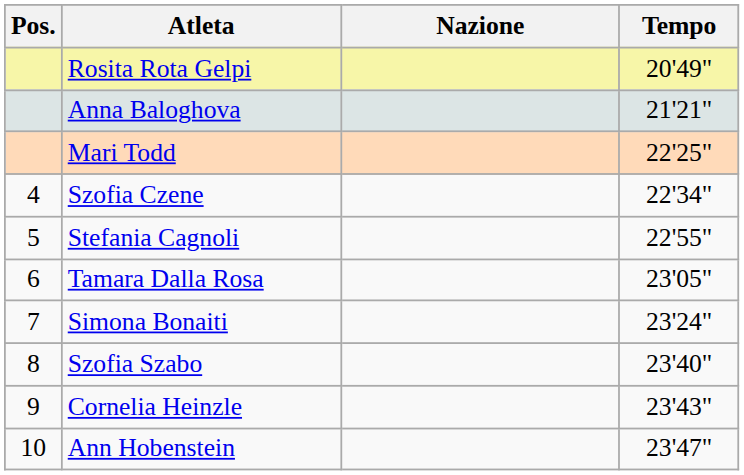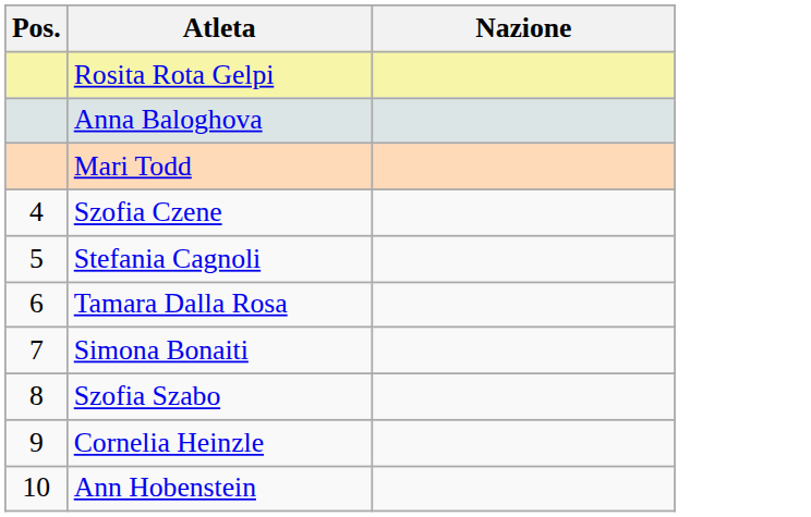- column: Tempo | 20'49" | 21'21" | 22'25" | 22'34" | 22'55" | 23'05" | 23'24" | 23'40" | 23'43" | 23'47"
